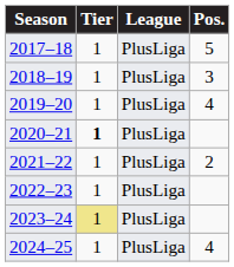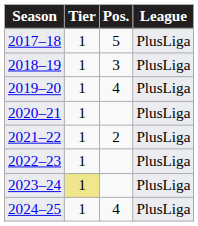columns swapped: League <-> Pos.
2020–21 | Tier: bold -> normal
